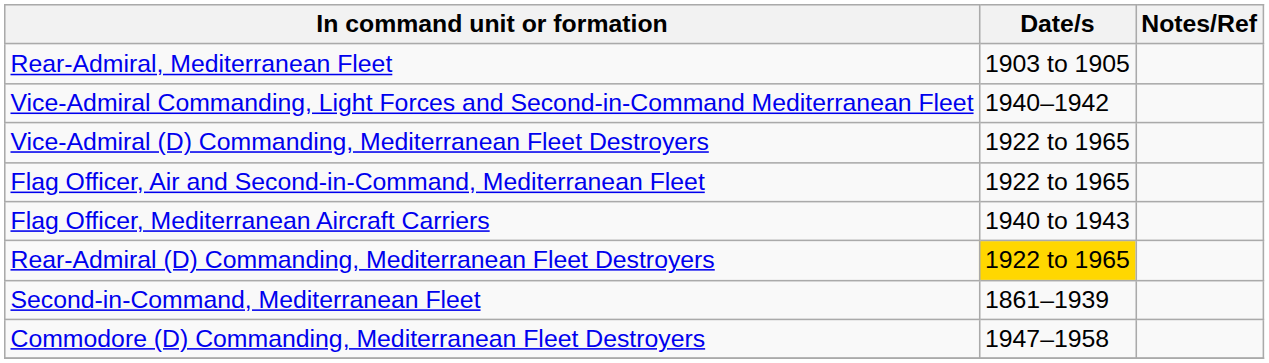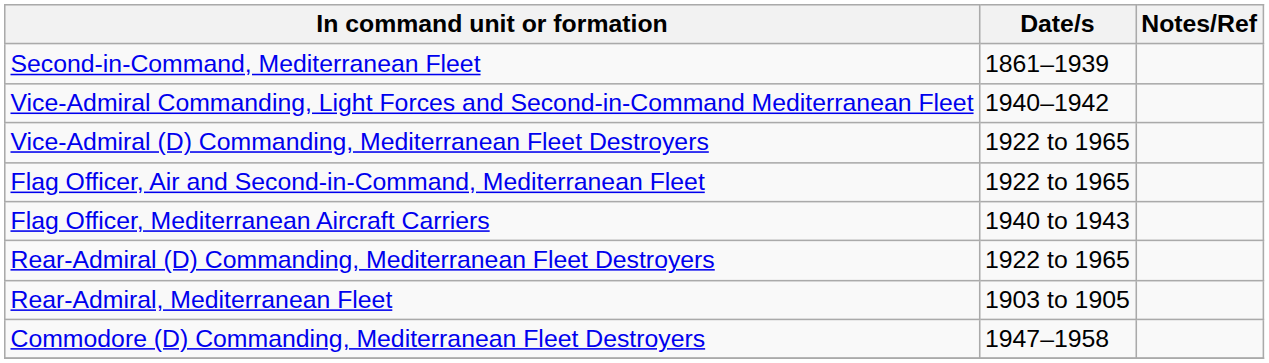rows swapped: Second-in-Command, Mediterranean Fleet <-> Rear-Admiral, Mediterranean Fleet
Rear-Admiral (D) Commanding, Mediterranean Fleet Destroyers | Date/s: gold background -> no background
